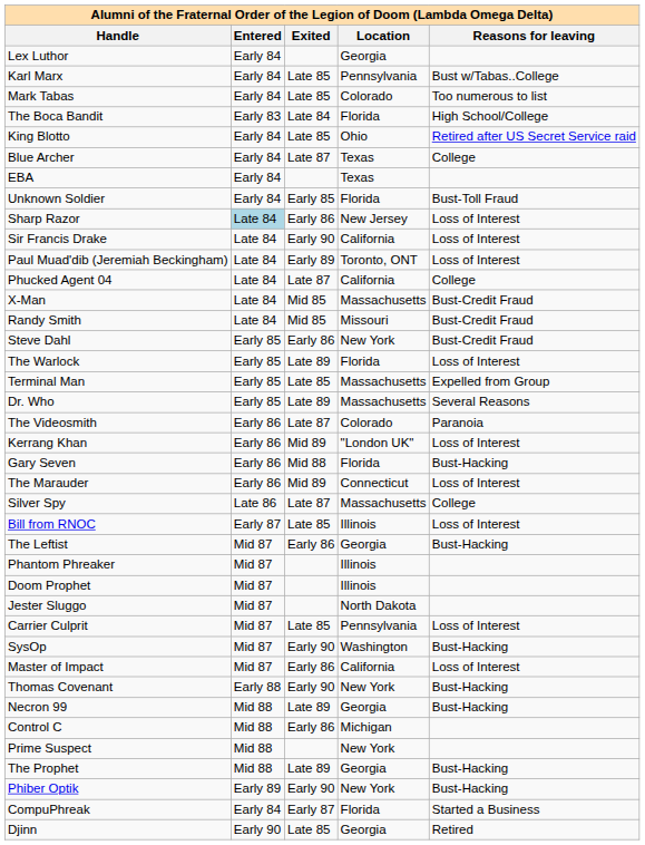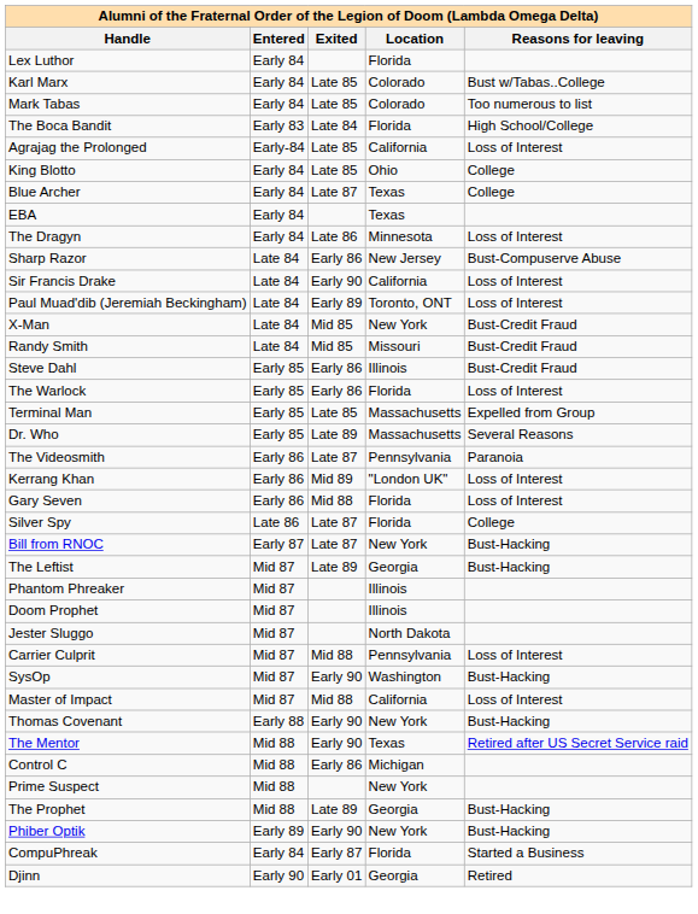Lex Luthor | Location: Georgia -> Florida
Karl Marx | Location: Pennsylvania -> Colorado
+ row: Agrajag the Prolonged | Early-84 | Late 85 | California | Loss of Interest
King Blotto | Reasons for leaving: Retired after US Secret Service raid -> College
+ row: The Dragyn | Early 84 | Late 86 | Minnesota | Loss of Interest
- row: Unknown Soldier | Early 84 | Early 85 | Florida | Bust-Toll Fraud
Sharp Razor | Entered: lightblue background -> no background
Sharp Razor | Reasons for leaving: Loss of Interest -> Bust-Compuserve Abuse
- row: Phucked Agent 04 | Late 84 | Late 87 | California | College
X-Man | Location: Massachusetts -> New York
Steve Dahl | Location: New York -> Illinois
The Warlock | Exited: Late 89 -> Early 86
The Videosmith | Location: Colorado -> Pennsylvania
Gary Seven | Reasons for leaving: Bust-Hacking -> Loss of Interest
- row: The Marauder | Early 86 | Mid 89 | Connecticut | Loss of Interest
Silver Spy | Location: Massachusetts -> Florida
Bill from RNOC | Exited: Late 85 -> Late 87
Bill from RNOC | Location: Illinois -> New York
Bill from RNOC | Reasons for leaving: Loss of Interest -> Bust-Hacking
The Leftist | Exited: Early 86 -> Late 89
Carrier Culprit | Exited: Late 85 -> Mid 88
Master of Impact | Exited: Early 86 -> Mid 88
+ row: The Mentor | Mid 88 | Early 90 | Texas | Retired after US Secret Service raid
- row: Necron 99 | Mid 88 | Late 89 | Georgia | Bust-Hacking
Djinn | Exited: Late 85 -> Early 01
